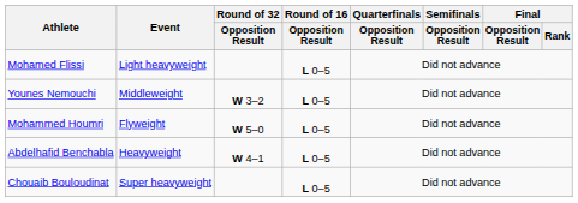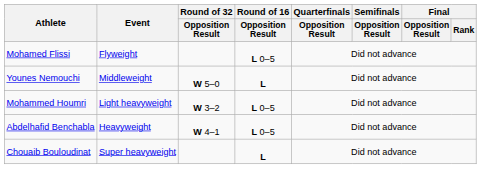Mohamed Flissi | Event: Light heavyweight -> Flyweight
Younes Nemouchi | Round of 32 / Opposition Result: W 3–2 -> W 5–0
Younes Nemouchi | Round of 16 / Opposition Result: L 0–5 -> L
Mohammed Houmri | Event: Flyweight -> Light heavyweight
Mohammed Houmri | Round of 32 / Opposition Result: W 5–0 -> W 3–2
Chouaib Bouloudinat | Round of 16 / Opposition Result: L 0–5 -> L
